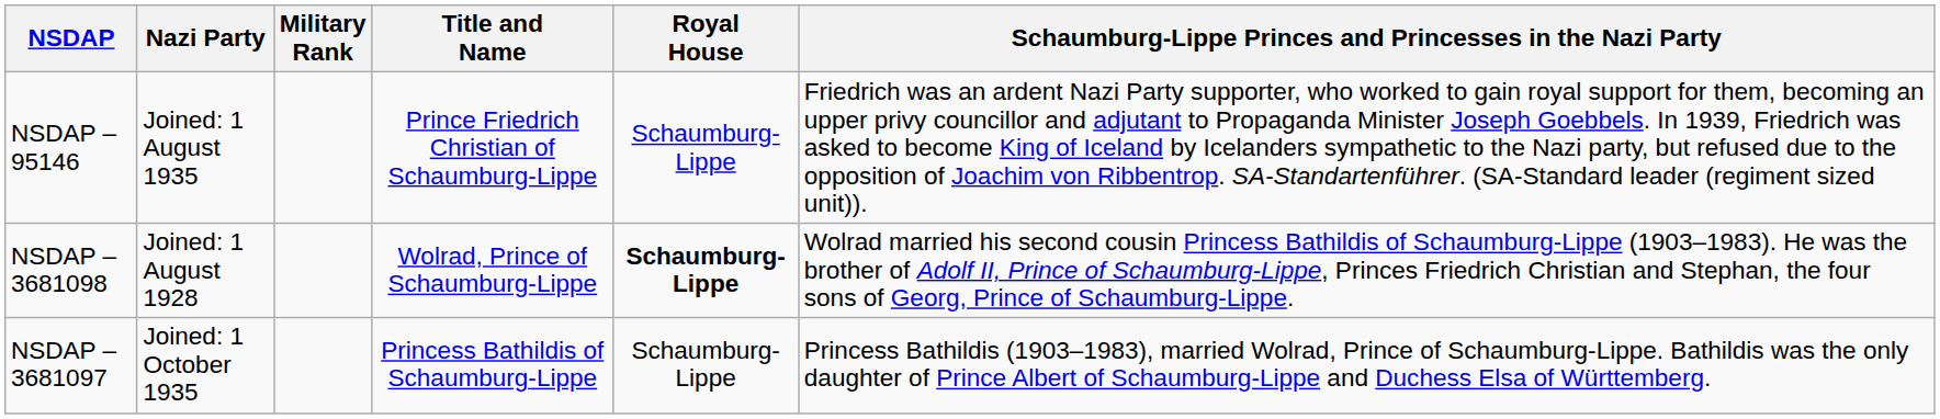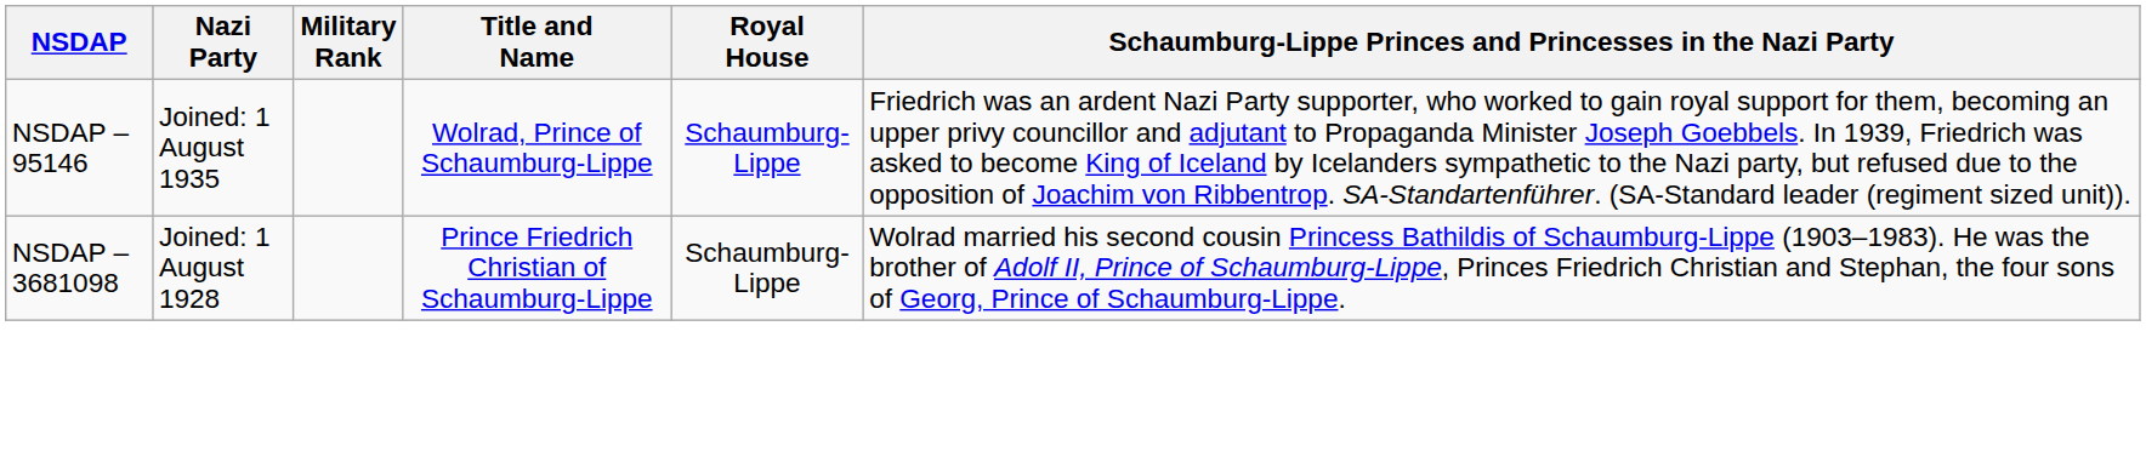NSDAP – 95146 | Title and Name: Prince Friedrich Christian of Schaumburg-Lippe -> Wolrad, Prince of Schaumburg-Lippe
NSDAP – 3681098 | Title and Name: Wolrad, Prince of Schaumburg-Lippe -> Prince Friedrich Christian of Schaumburg-Lippe
NSDAP – 3681098 | Royal House: bold -> normal
- row: NSDAP – 3681097 | Joined: 1 October 1935 | Princess Bathildis of Schaumburg-Lippe | Schaumburg-Lippe | Princess Bathildis (1903–1983), married Wolrad, Prince of Schaumburg-Lippe. Bathildis was the only daughter of Prince Albert of Schaumburg-Lippe and Duchess Elsa of Württemberg.
